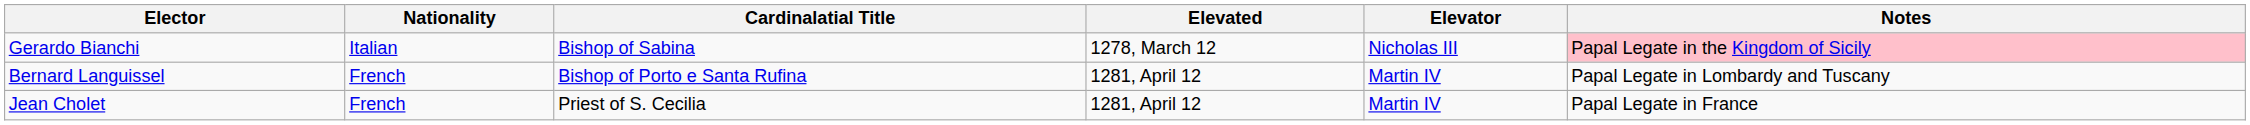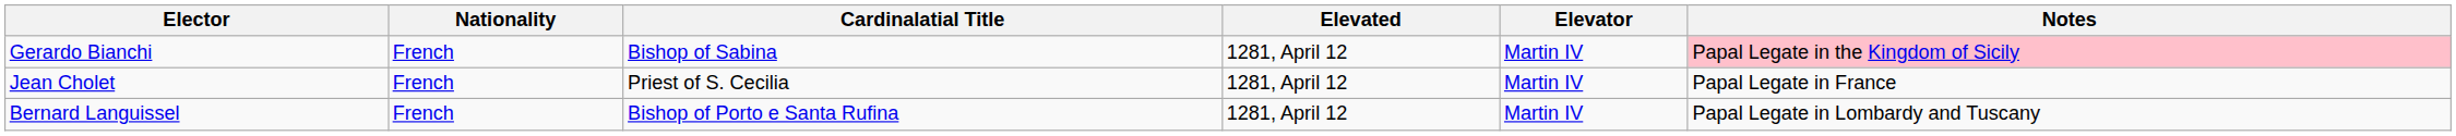Gerardo Bianchi | Nationality: Italian -> French
Gerardo Bianchi | Elevated: 1278, March 12 -> 1281, April 12
Gerardo Bianchi | Elevator: Nicholas III -> Martin IV
rows swapped: Bernard Languissel <-> Jean Cholet
